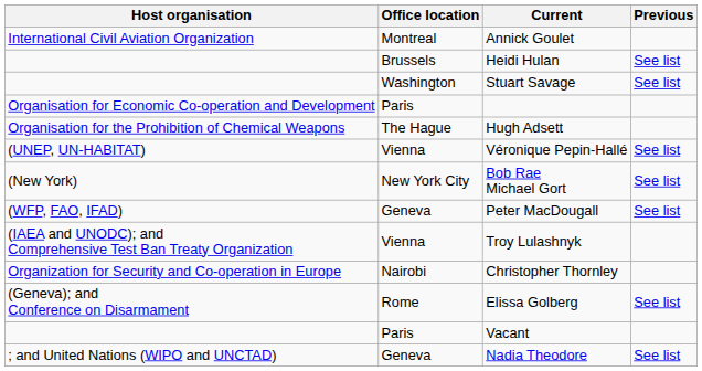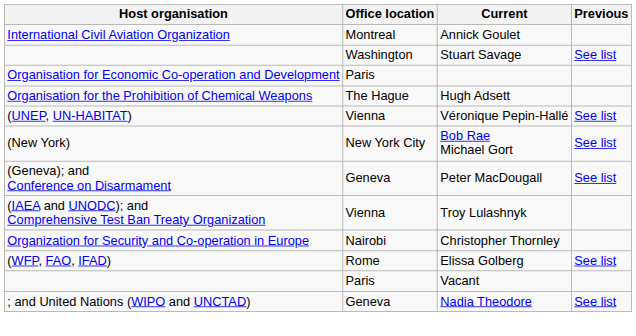- row: Brussels | Heidi Hulan | See list
Peter MacDougall | Host organisation: (WFP, FAO, IFAD) -> (Geneva); and Conference on Disarmament
Elissa Golberg | Host organisation: (Geneva); and Conference on Disarmament -> (WFP, FAO, IFAD)
